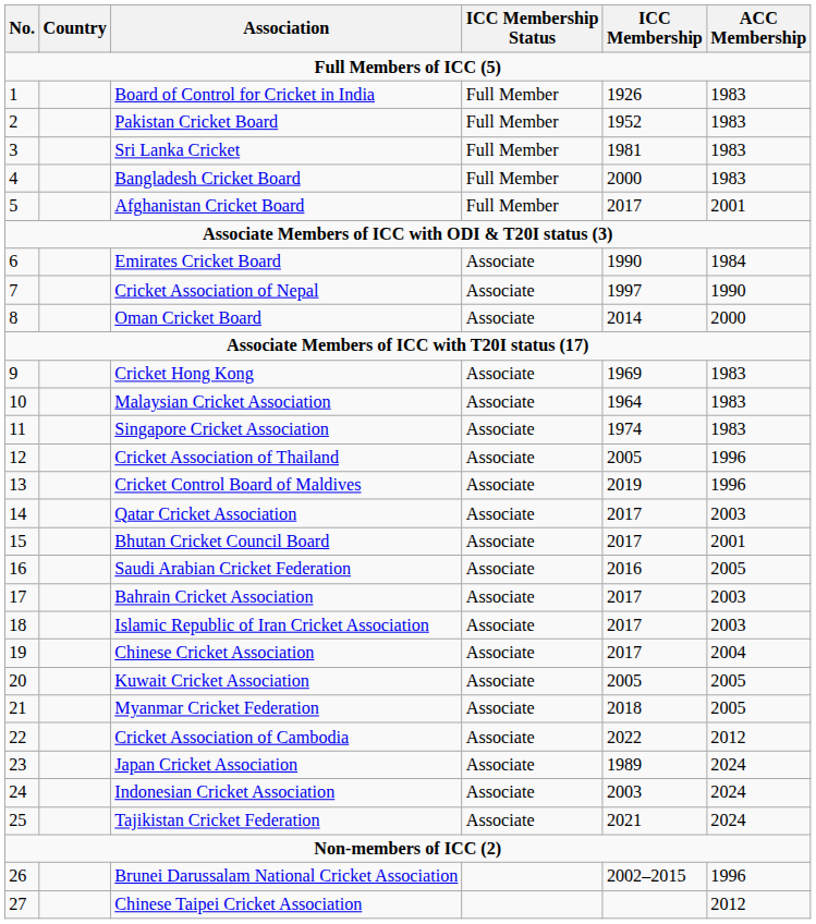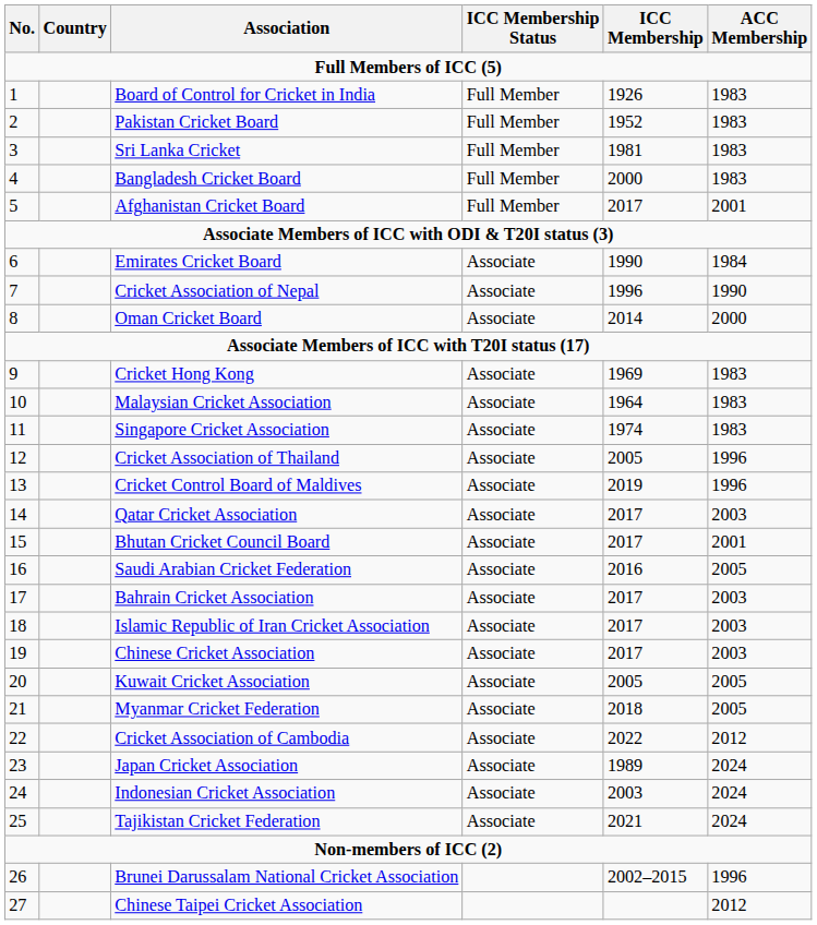Cricket Association of Nepal | ICC Membership: 1997 -> 1996
Chinese Cricket Association | ACC Membership: 2004 -> 2003
